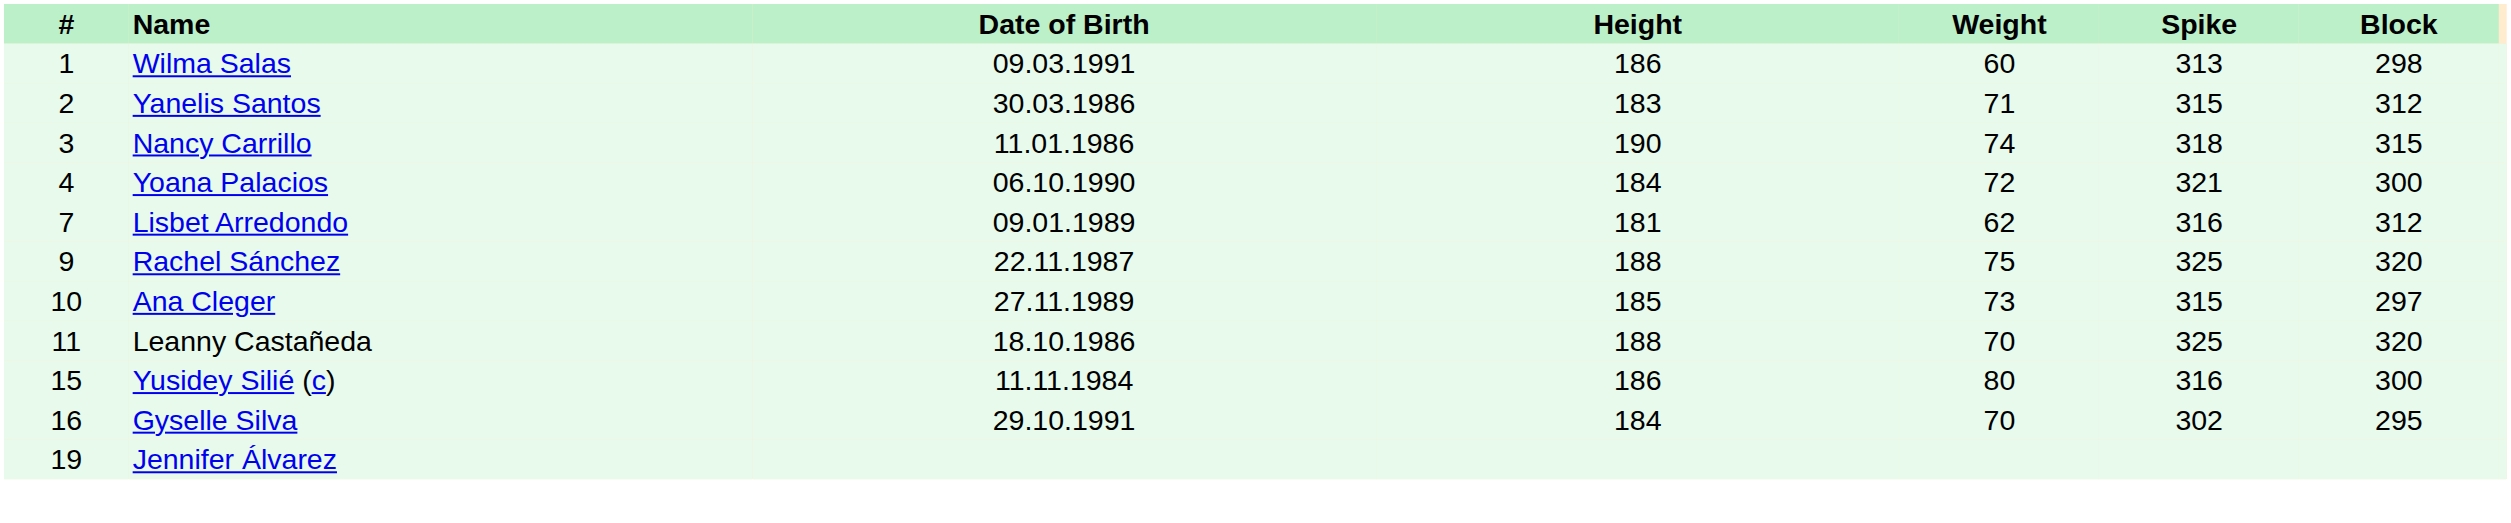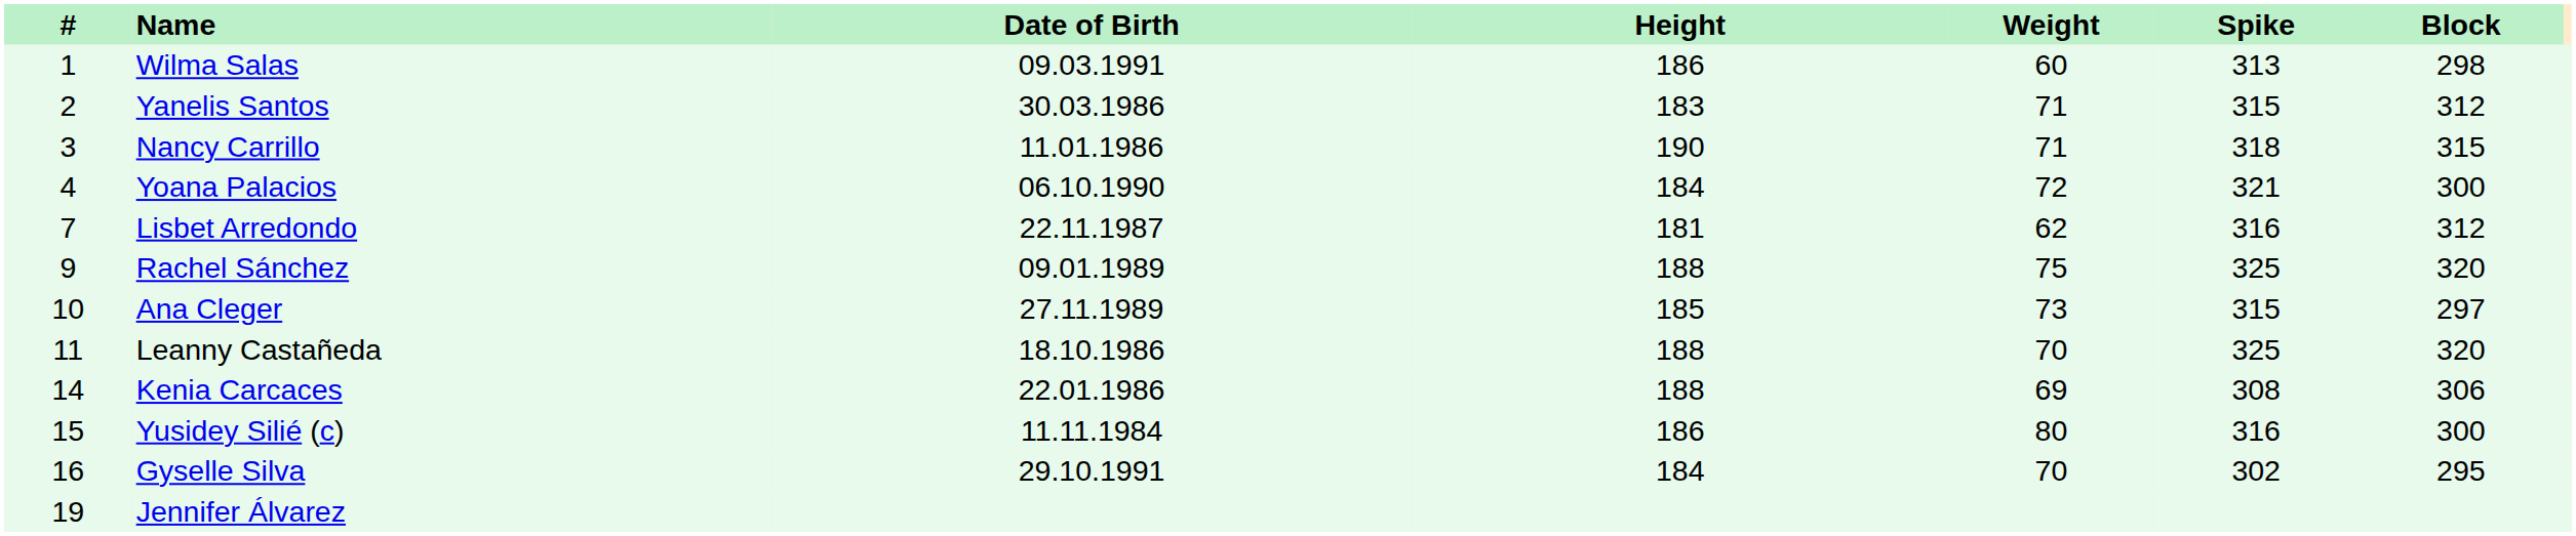Nancy Carrillo | Weight: 74 -> 71
Lisbet Arredondo | Date of Birth: 09.01.1989 -> 22.11.1987
Rachel Sánchez | Date of Birth: 22.11.1987 -> 09.01.1989
+ row: 14 | Kenia Carcaces | 22.01.1986 | 188 | 69 | 308 | 306
